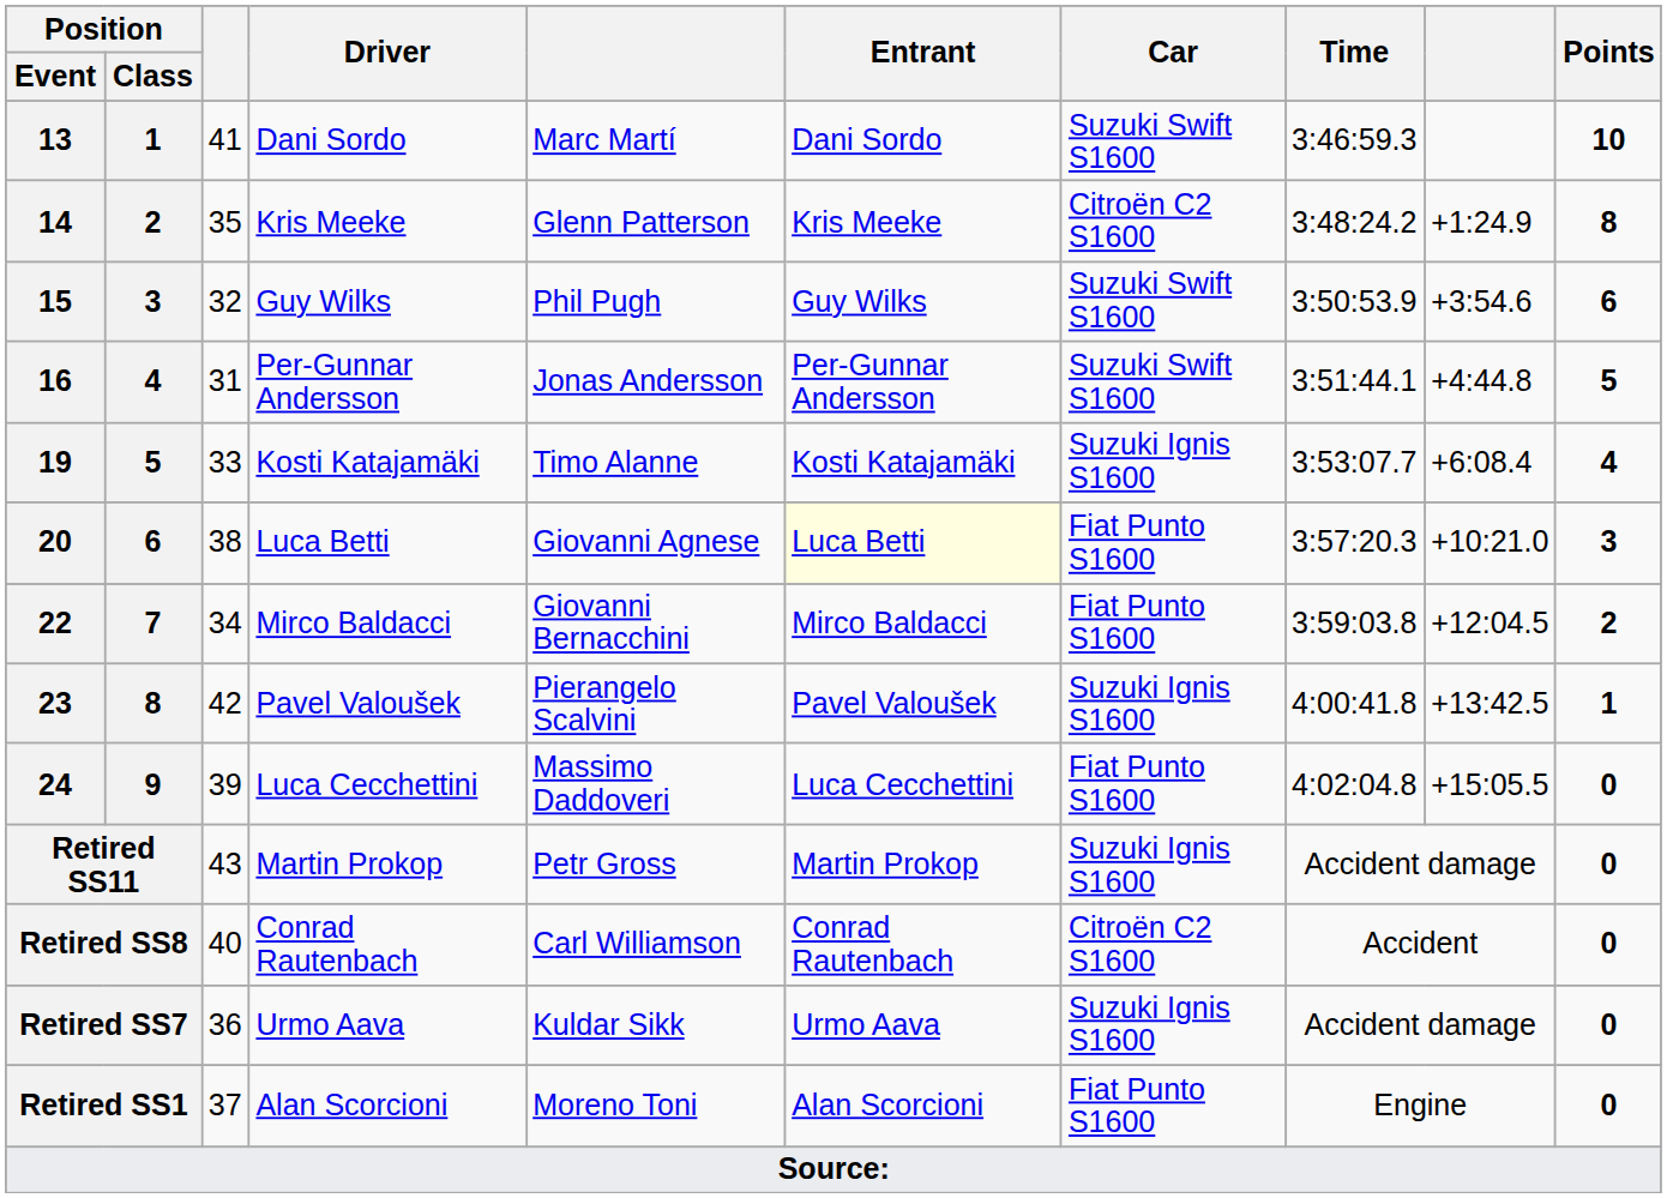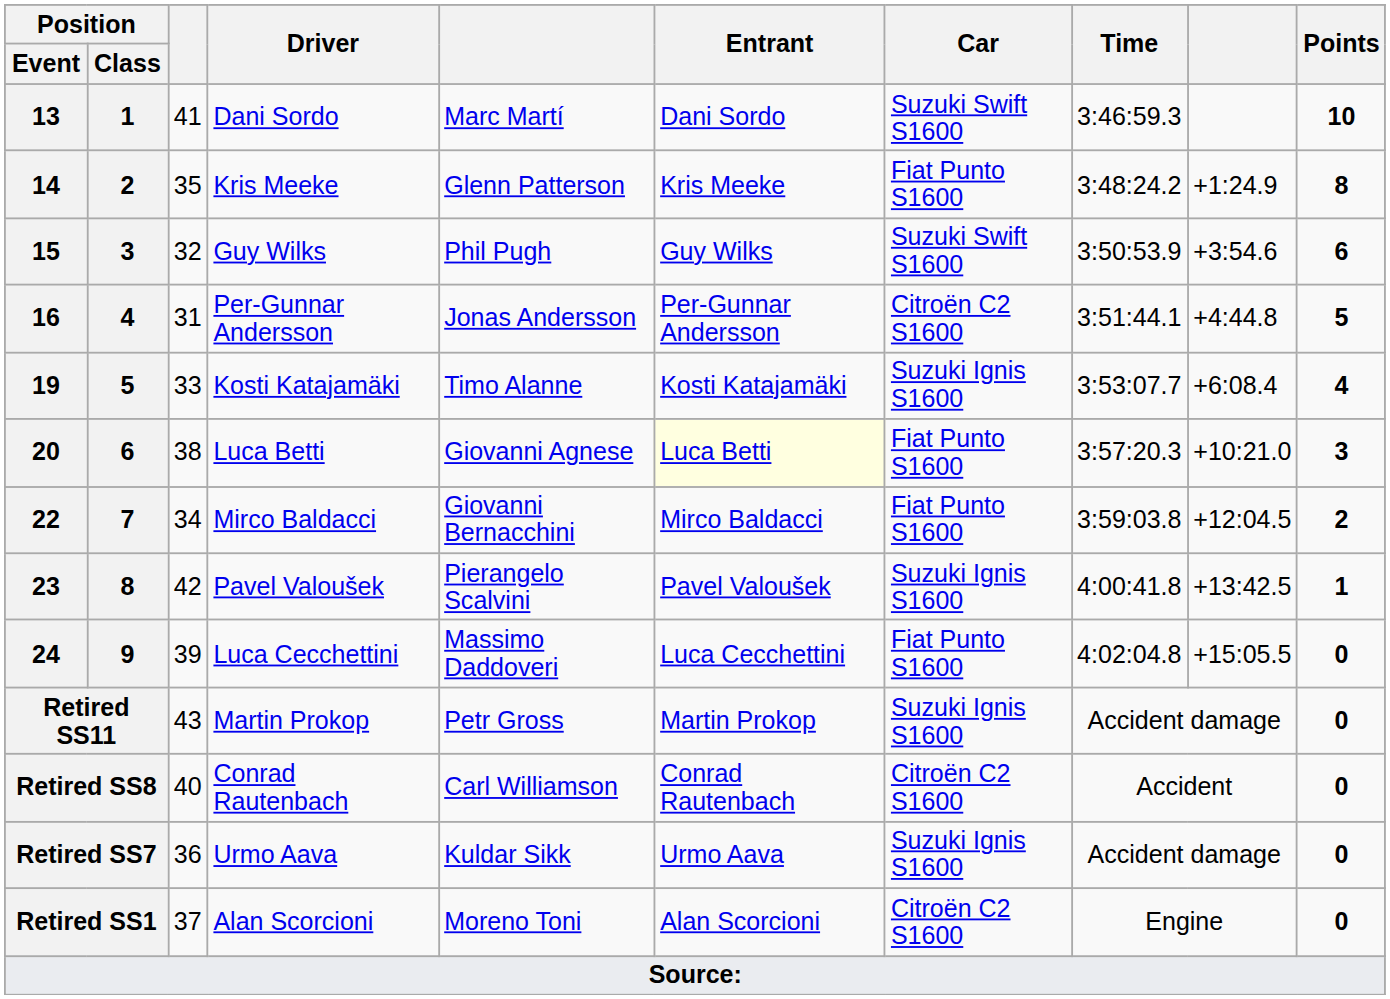14 | Car: Citroën C2 S1600 -> Fiat Punto S1600
16 | Car: Suzuki Swift S1600 -> Citroën C2 S1600
Retired SS1 | Car: Fiat Punto S1600 -> Citroën C2 S1600
